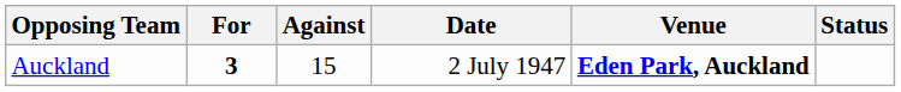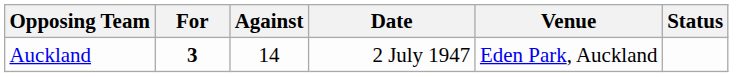Auckland | Against: 15 -> 14
Auckland | Venue: bold -> normal
